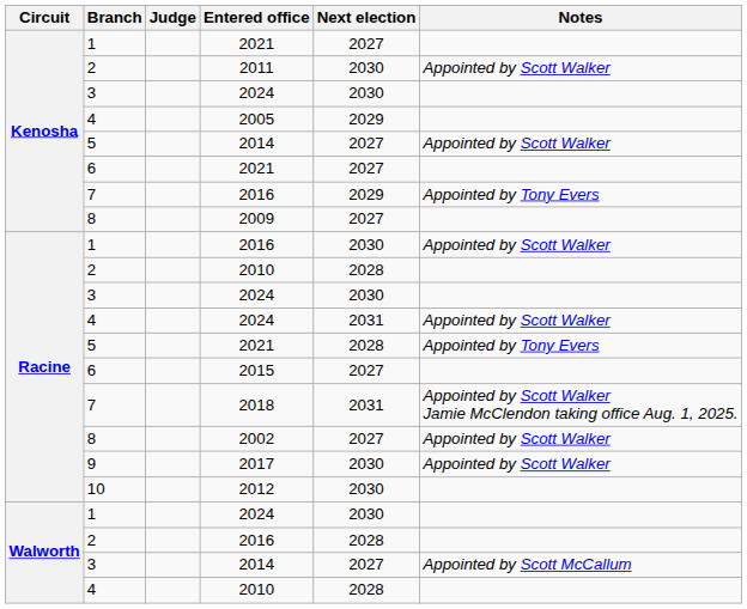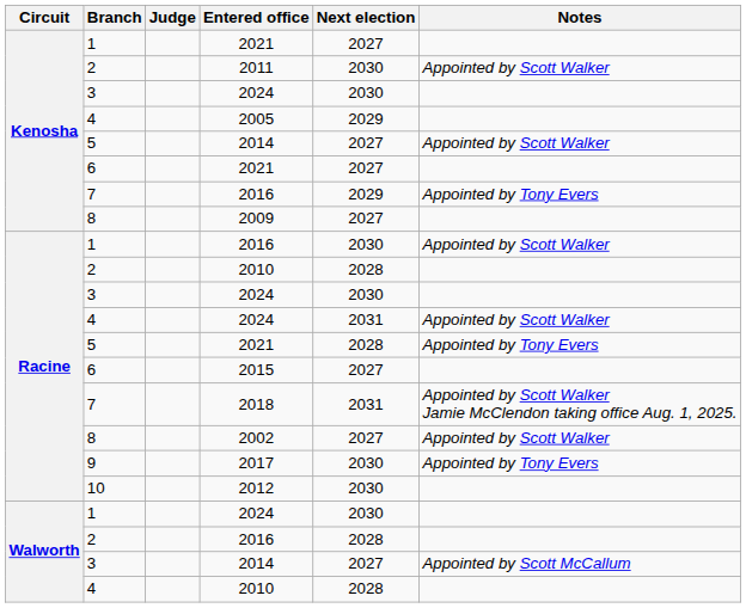2017 | Notes: Appointed by Scott Walker -> Appointed by Tony Evers
